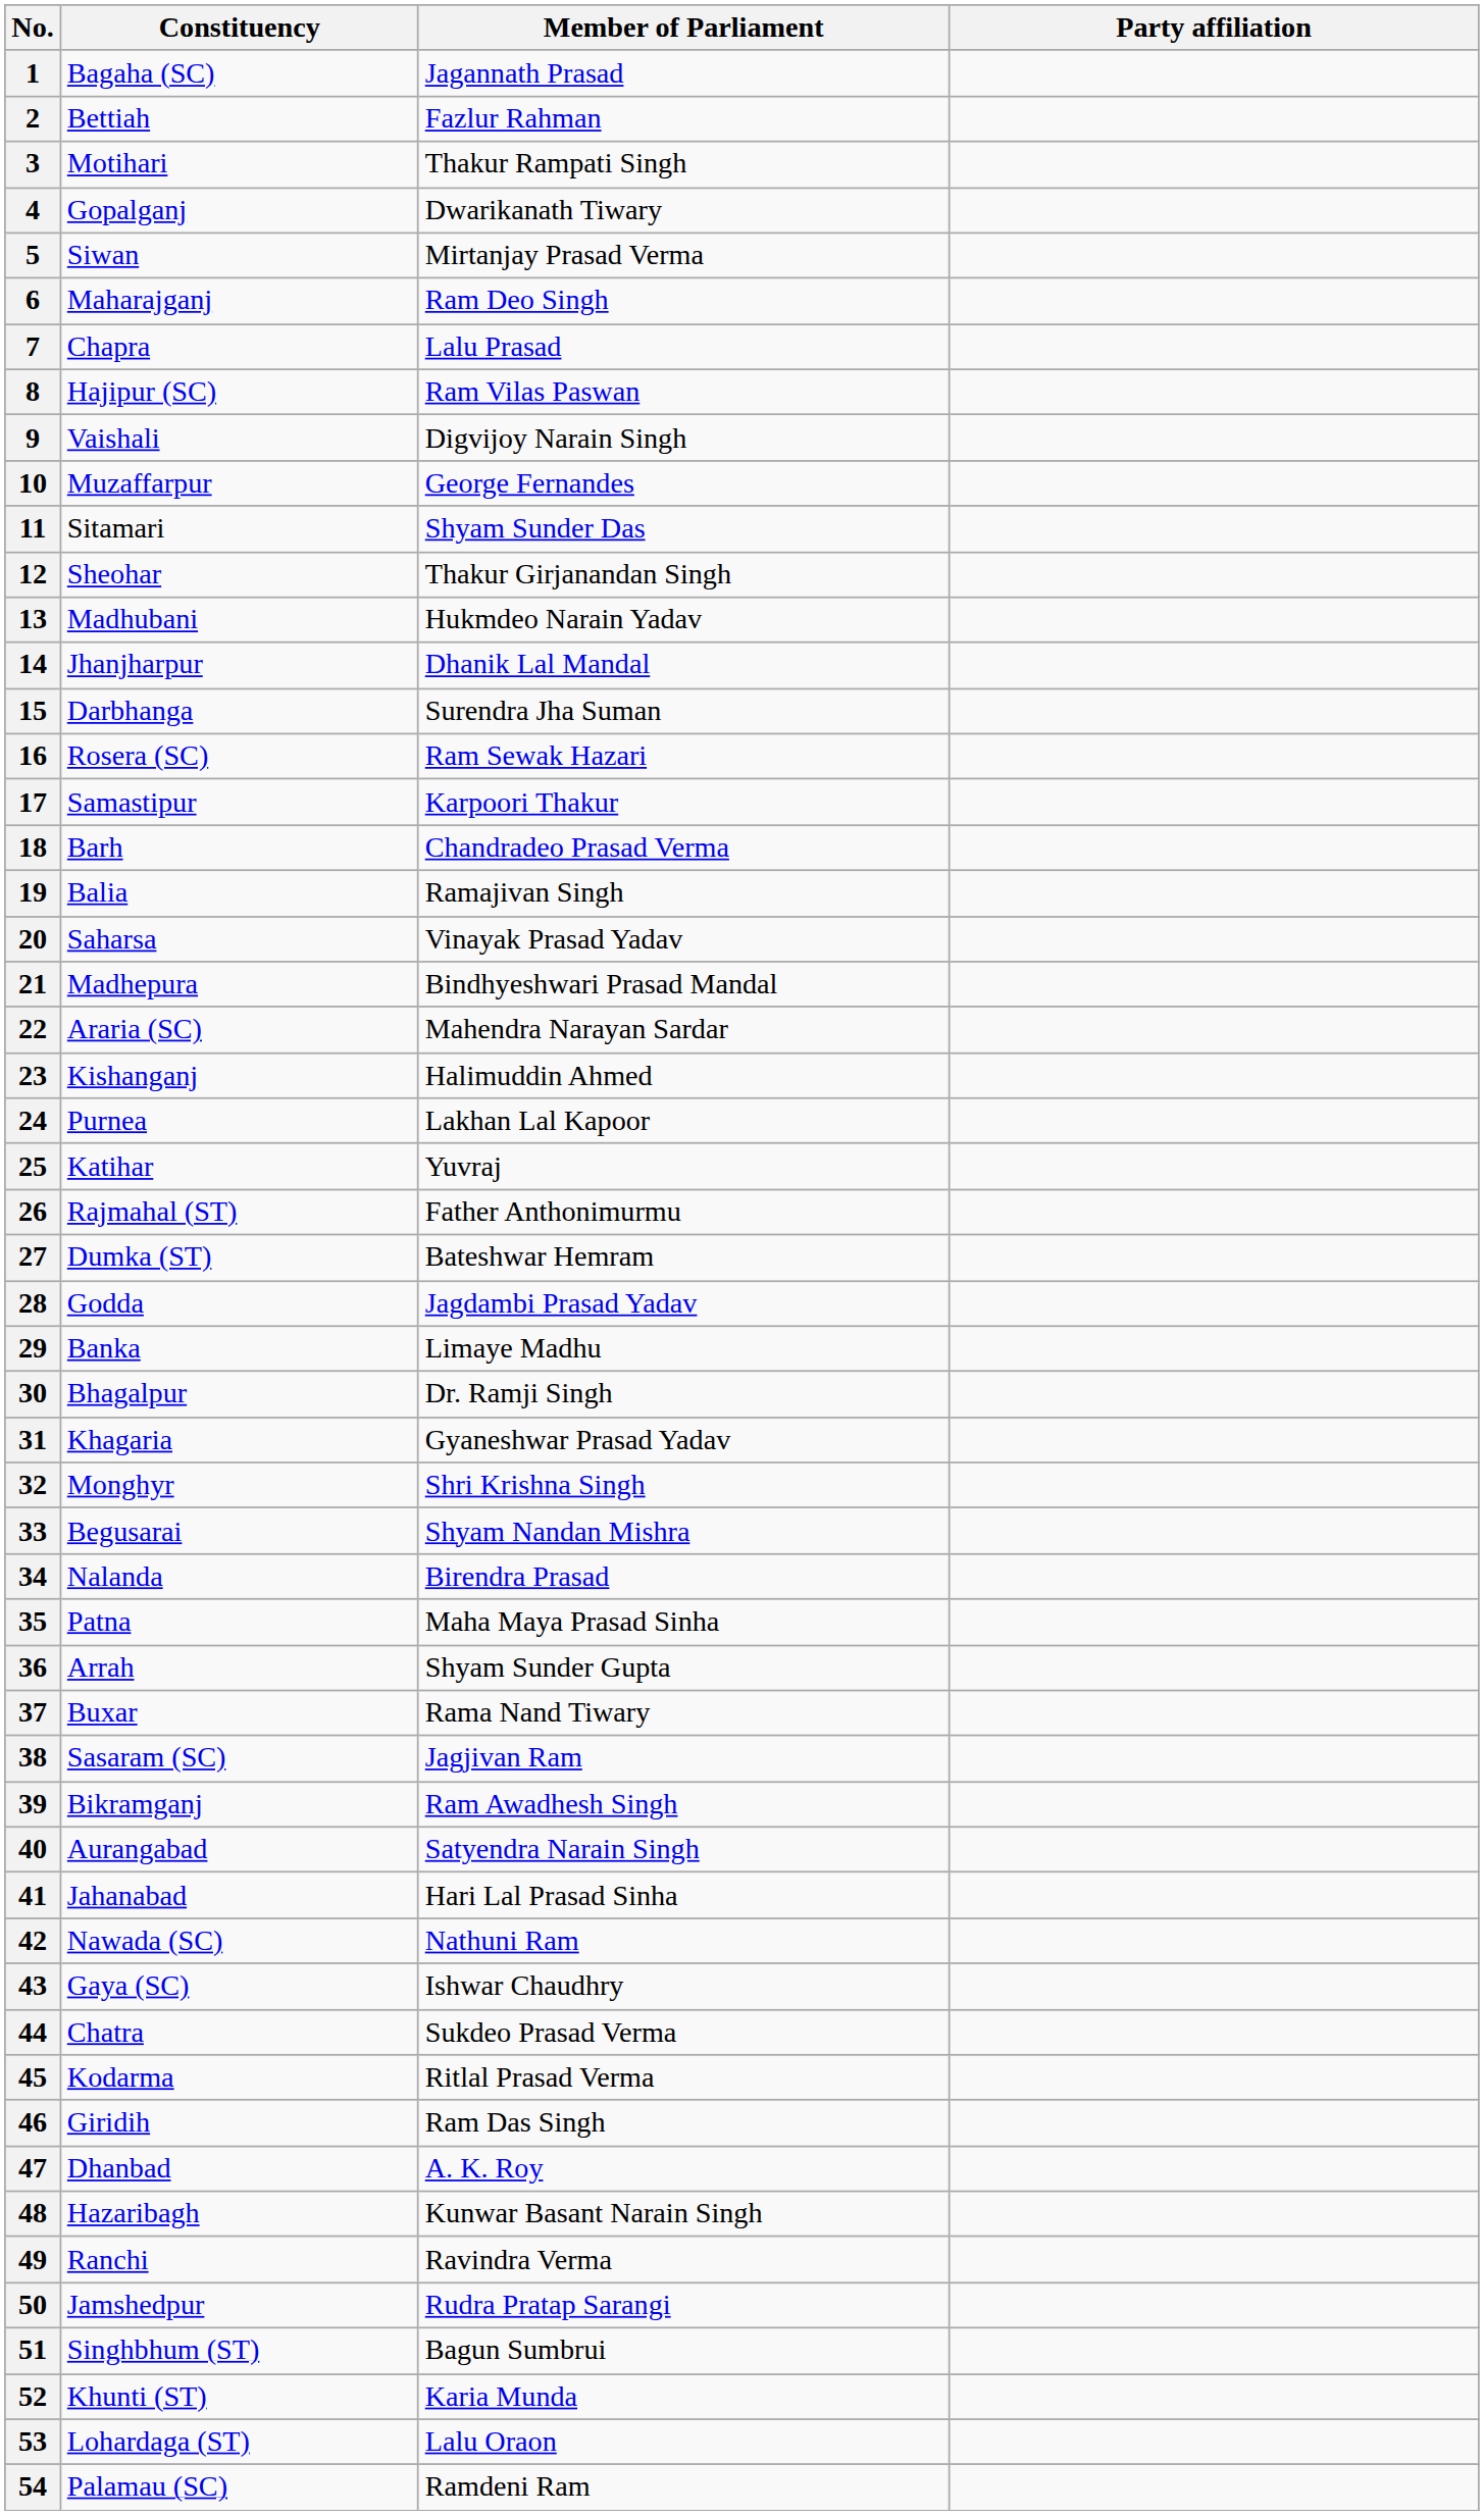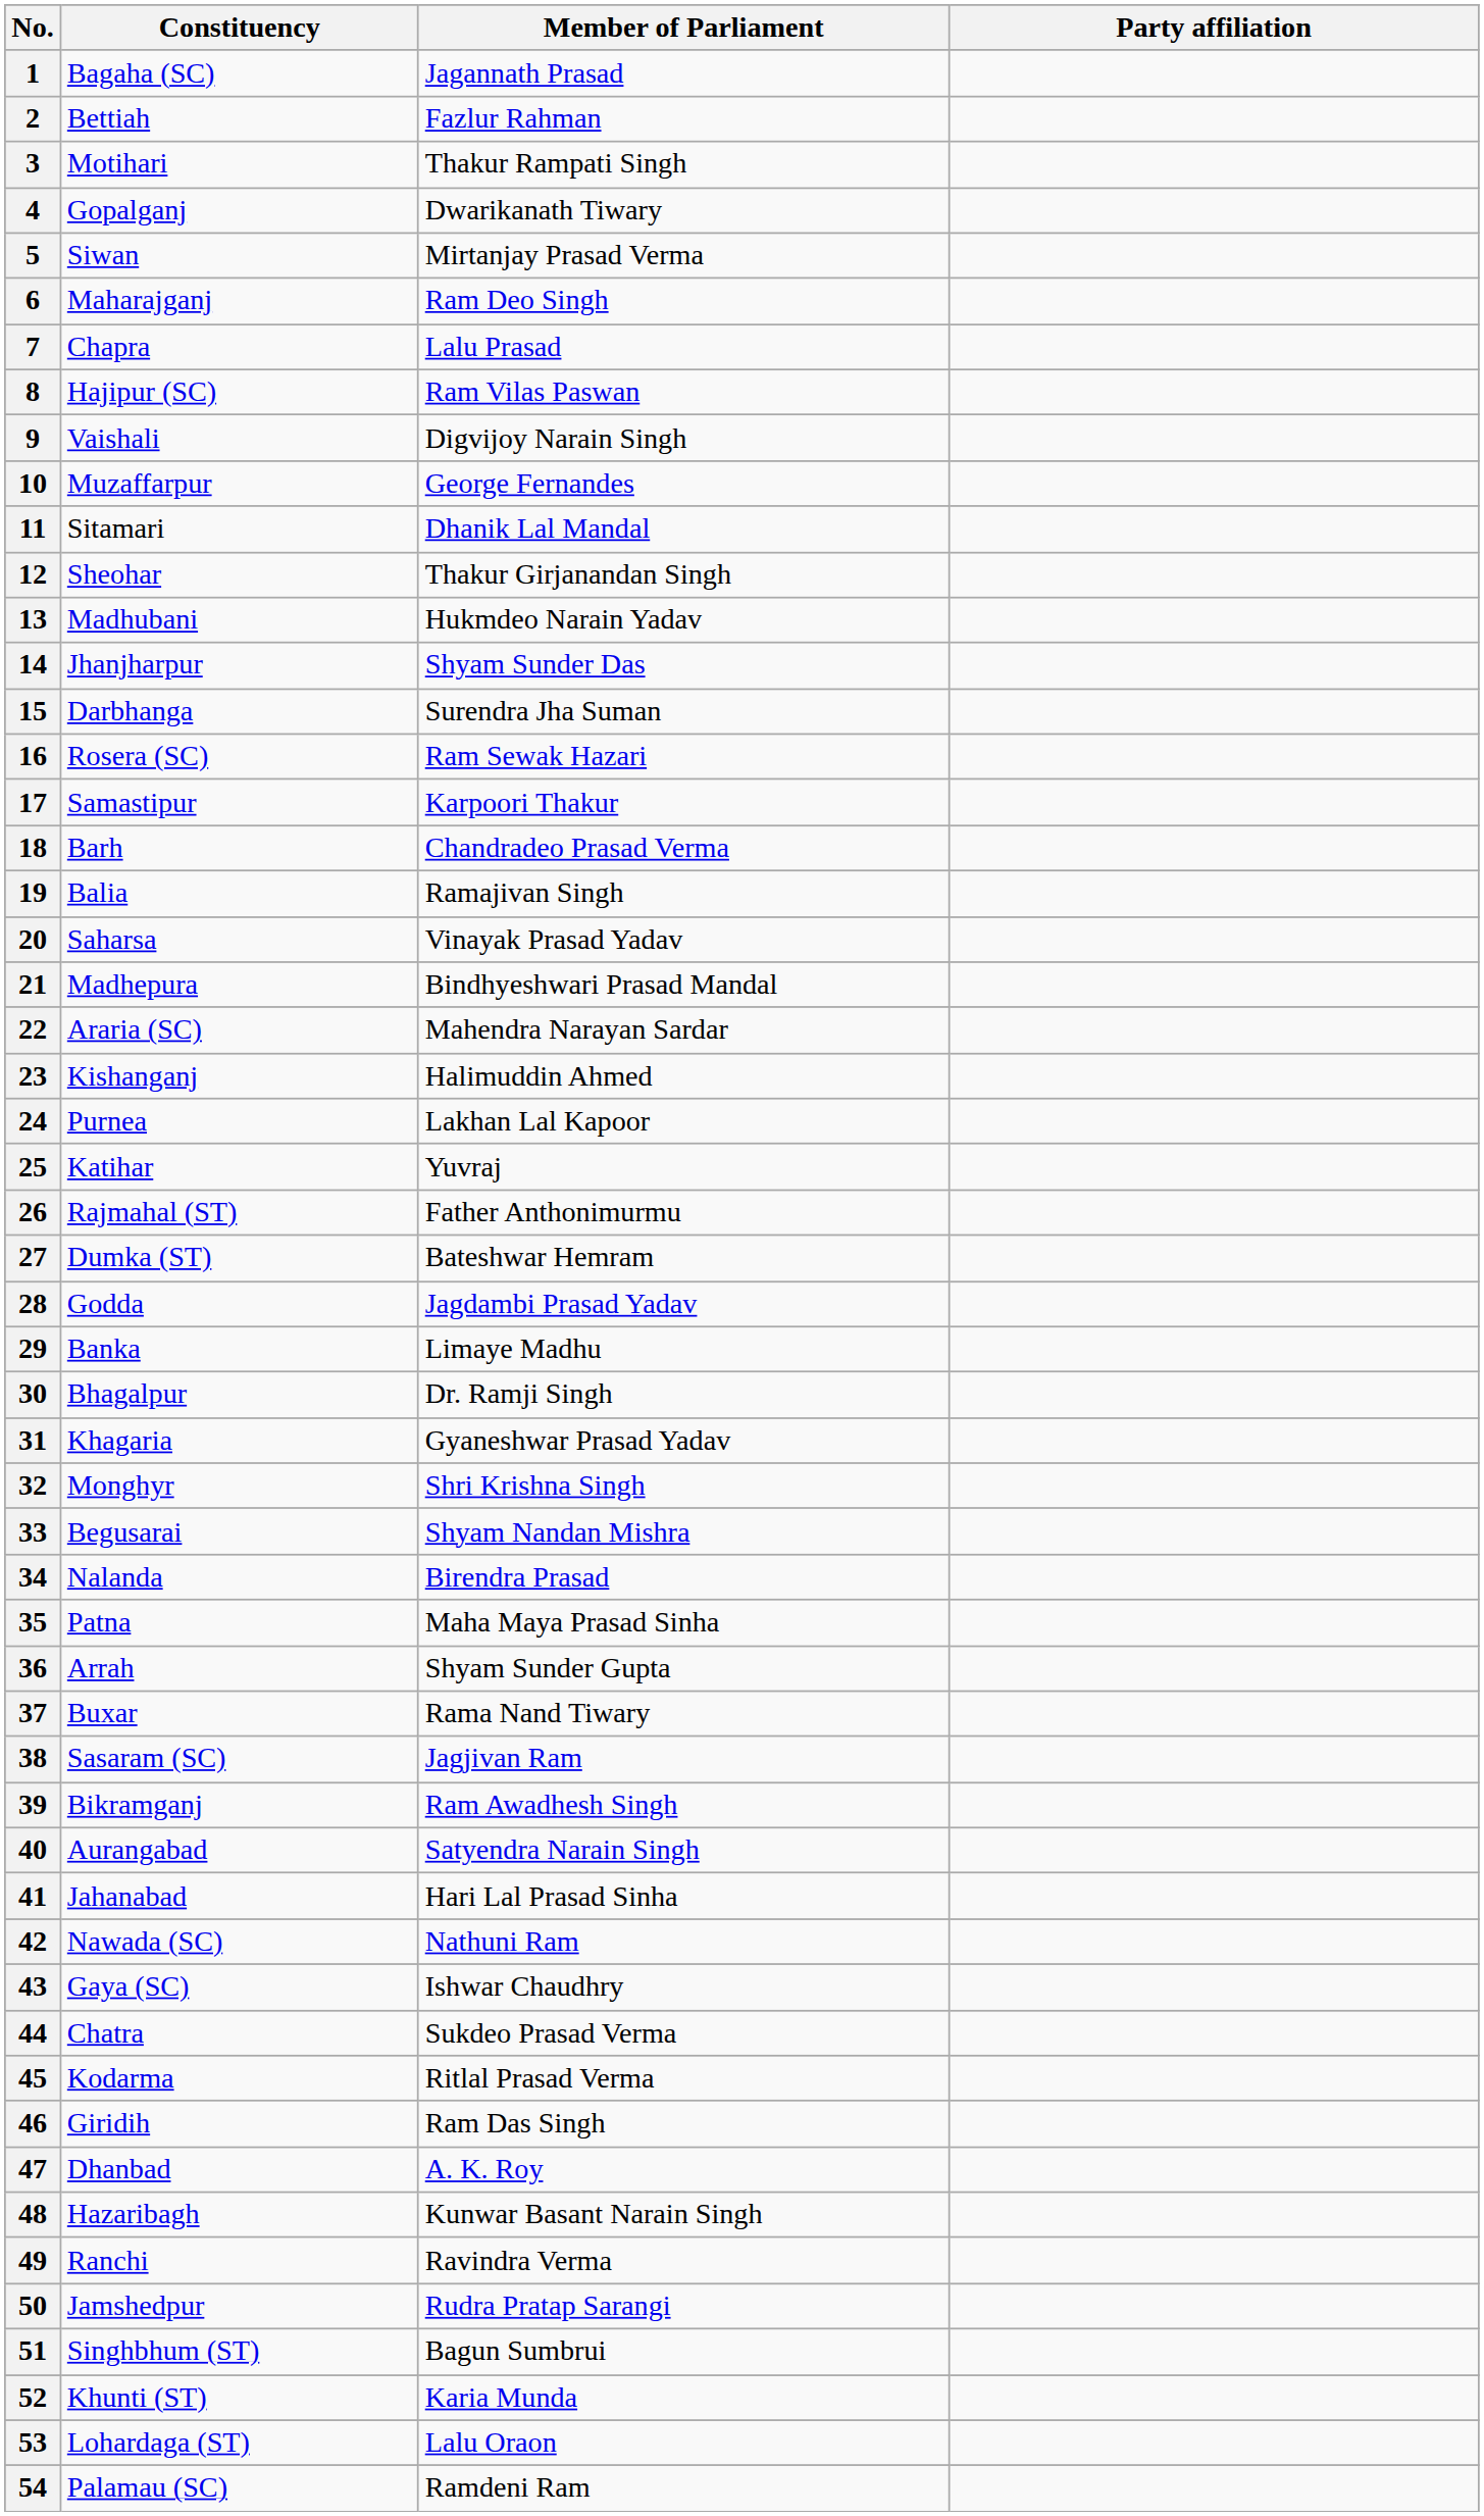11 | Member of Parliament: Shyam Sunder Das -> Dhanik Lal Mandal
14 | Member of Parliament: Dhanik Lal Mandal -> Shyam Sunder Das
